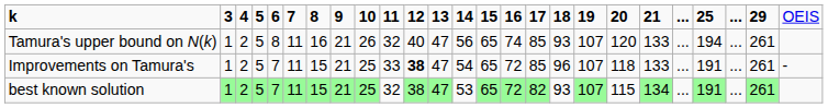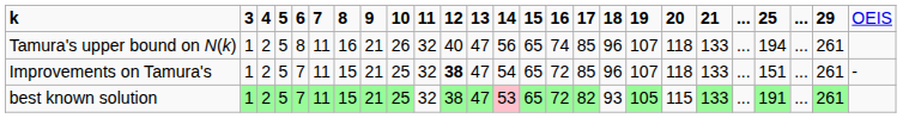Tamura's upper bound on N(k) | column 17: 93 -> 96
Tamura's upper bound on N(k) | column 19: 120 -> 118
Improvements on Tamura's | column 10: 33 -> 32
Improvements on Tamura's | column 22: 191 -> 151
best known solution | column 13: no background -> pink background
best known solution | column 18: 107 -> 105
best known solution | column 20: 134 -> 133
